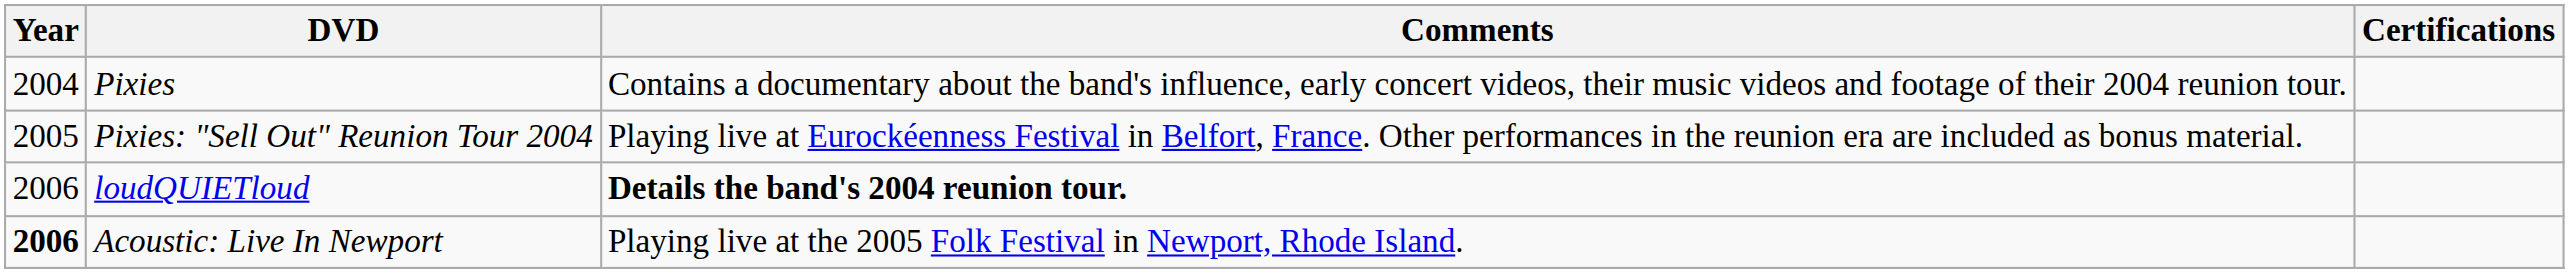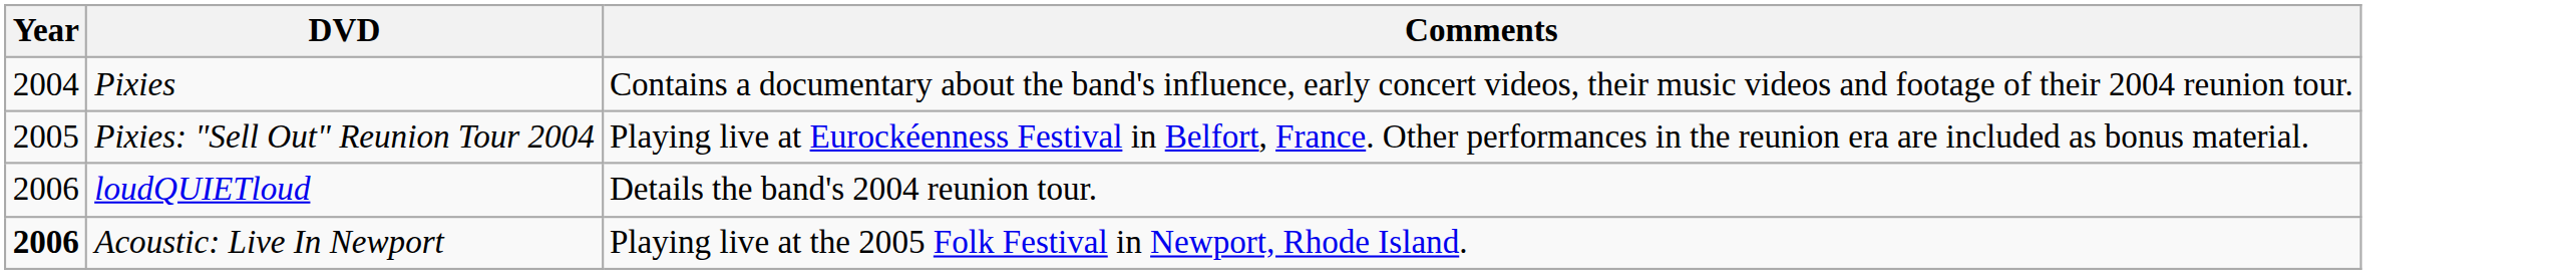- column: Certifications
loudQUIETloud | Comments: bold -> normal
